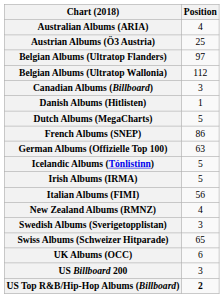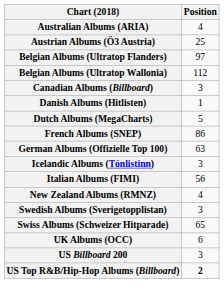Icelandic Albums (Tónlistinn) | Position: 5 -> 3
- row: Irish Albums (IRMA) | 5
